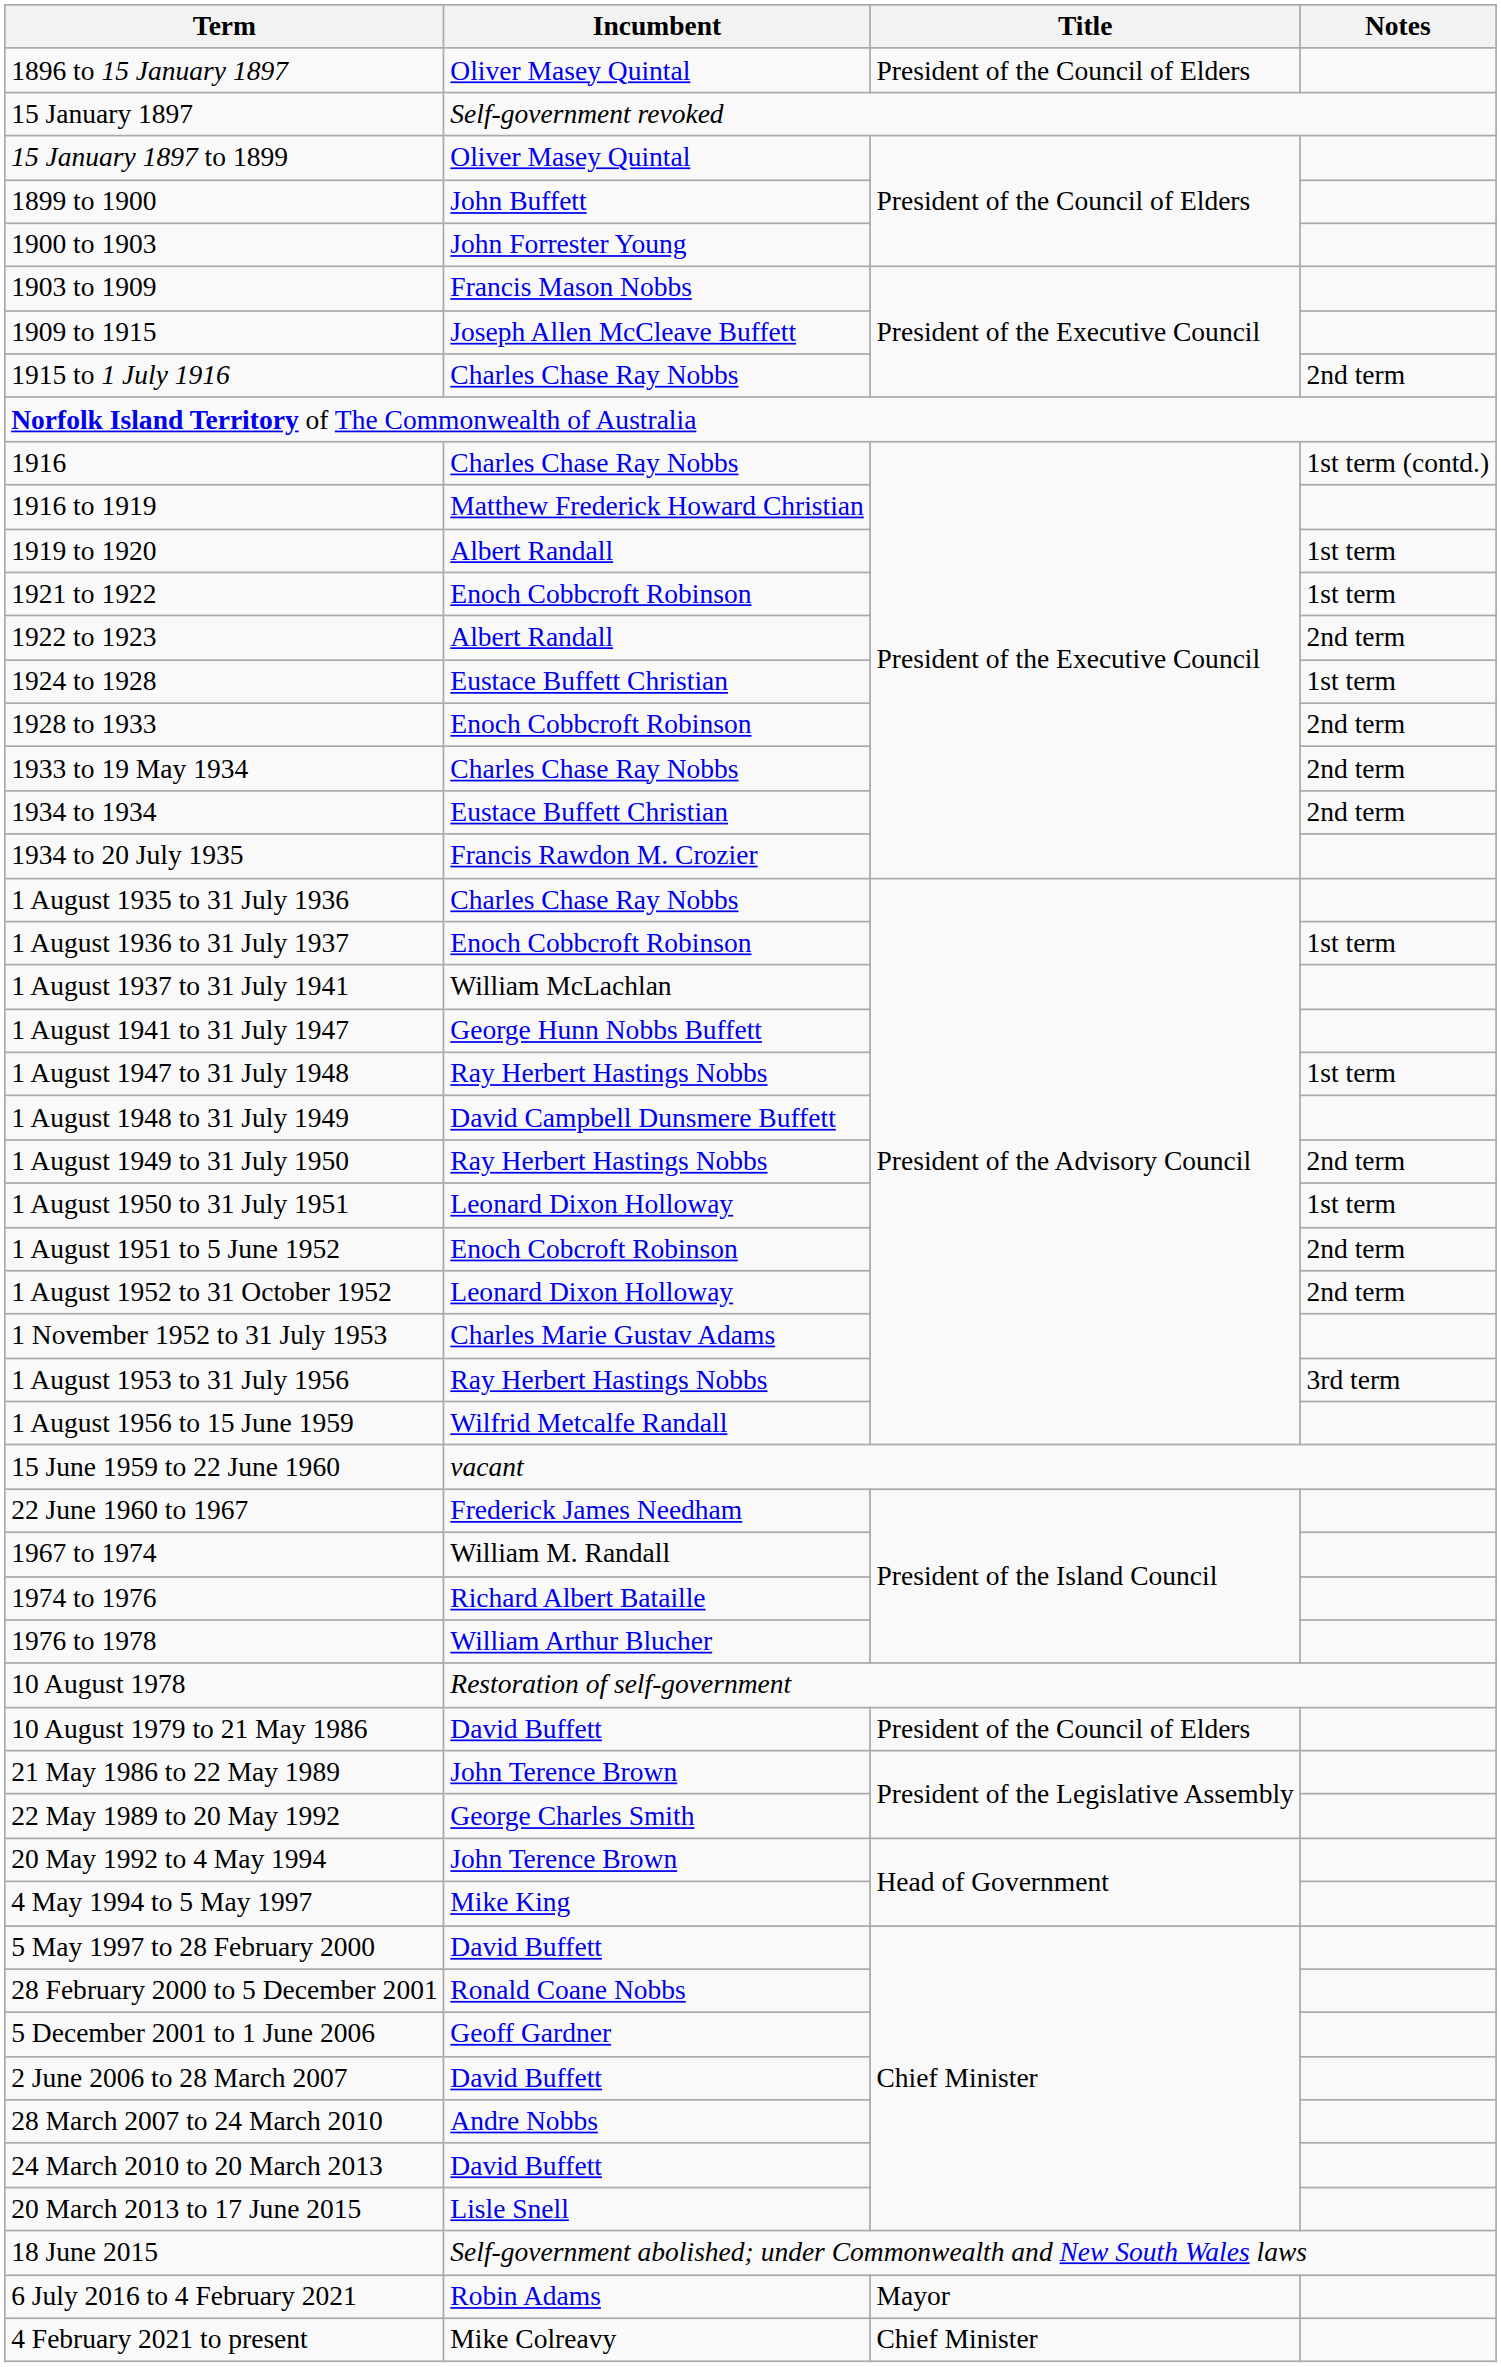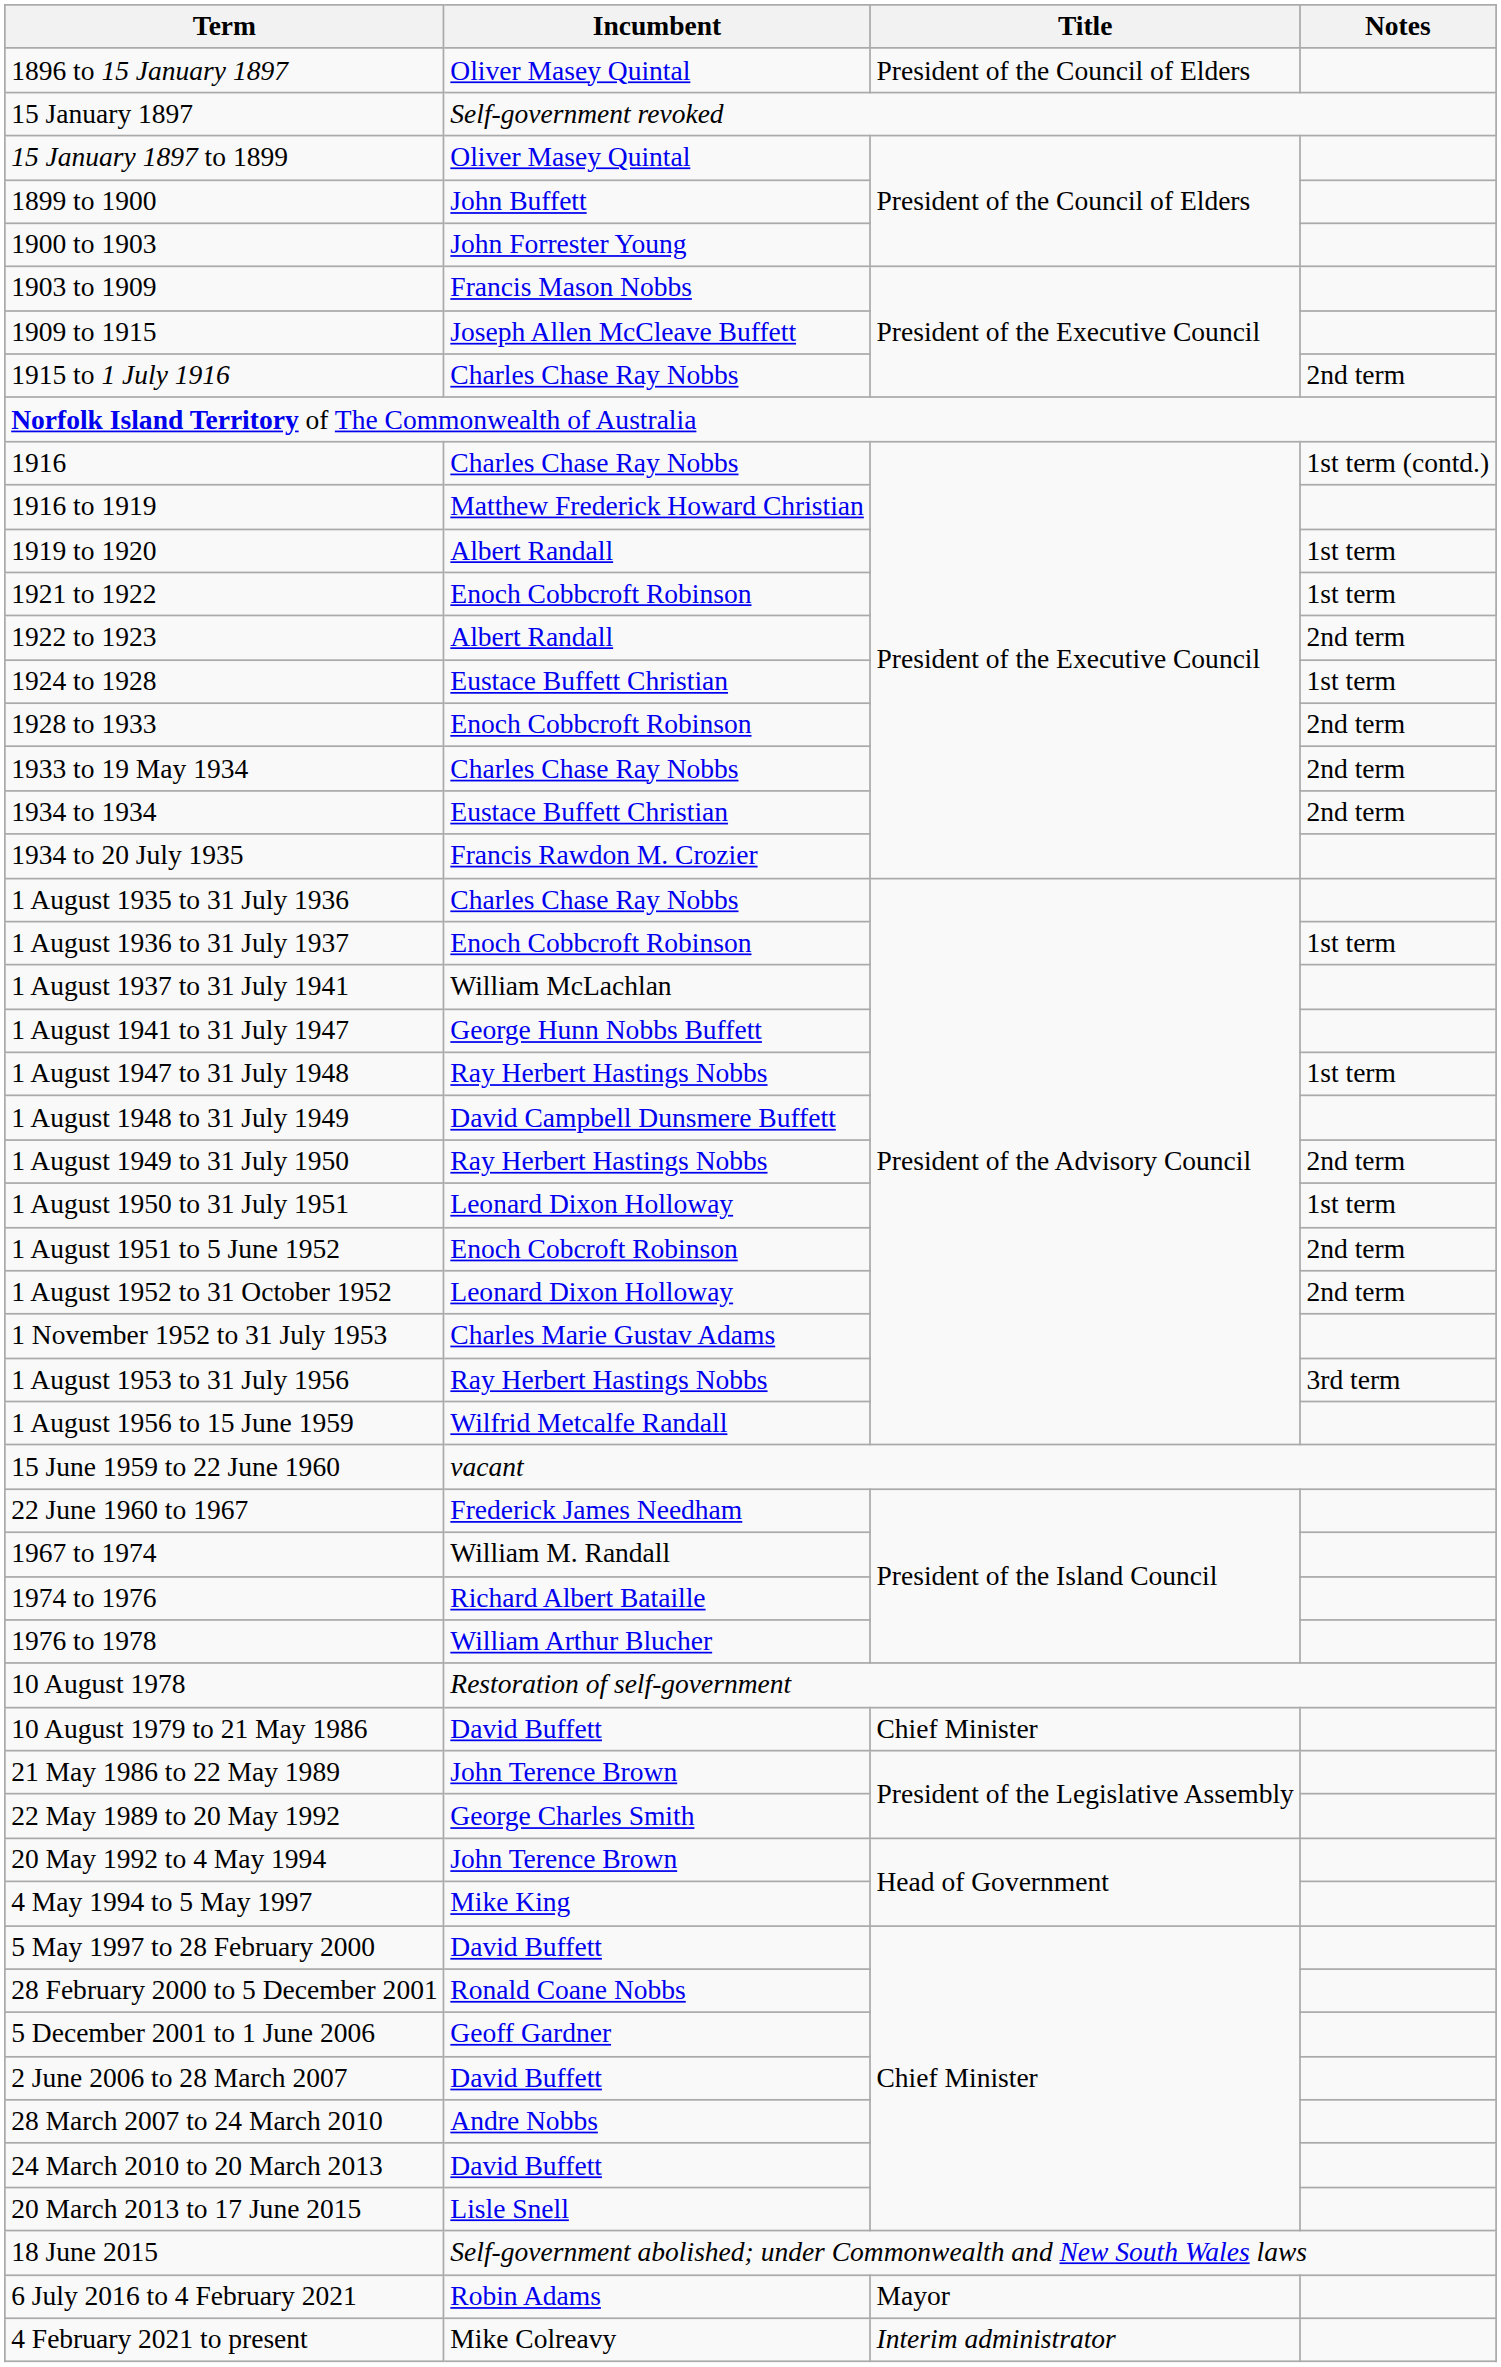10 August 1979 to 21 May 1986 | Title: President of the Council of Elders -> Chief Minister
4 February 2021 to present | Title: Chief Minister -> Interim administrator
